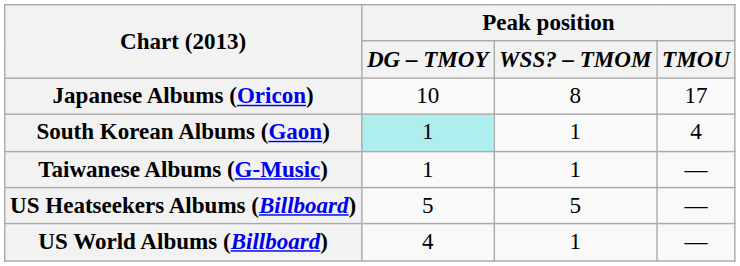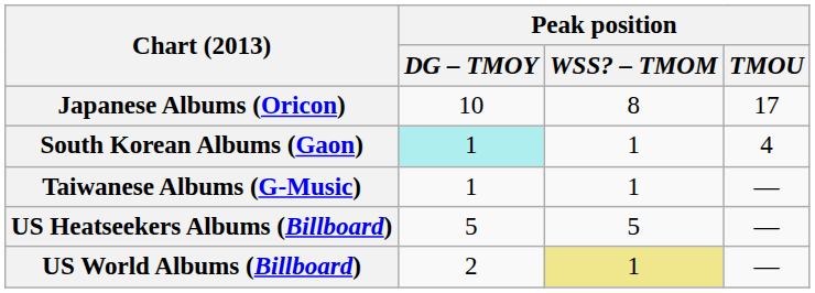US World Albums (Billboard) | Peak position / DG – TMOY: 4 -> 2
US World Albums (Billboard) | Peak position / WSS? – TMOM: no background -> khaki background
